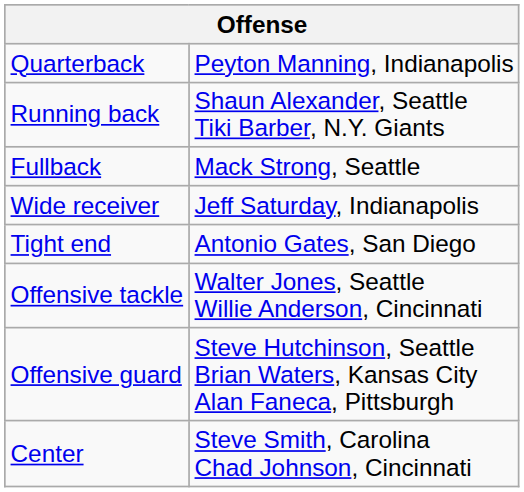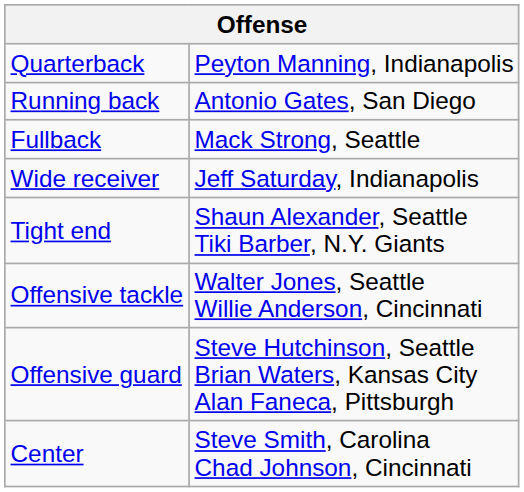Running back | column 2: Shaun Alexander, Seattle Tiki Barber, N.Y. Giants -> Antonio Gates, San Diego
Tight end | column 2: Antonio Gates, San Diego -> Shaun Alexander, Seattle Tiki Barber, N.Y. Giants
